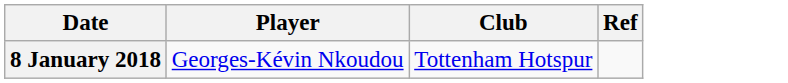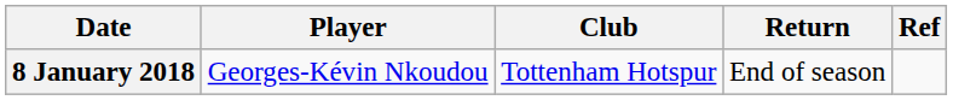+ column: Return | End of season
